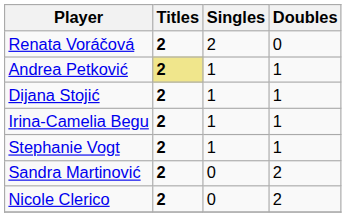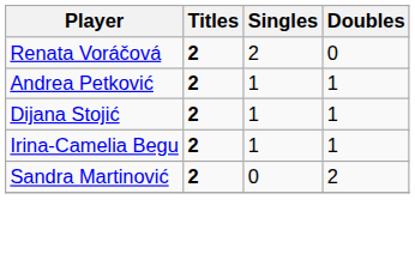Andrea Petković | Titles: khaki background -> no background
- row: Stephanie Vogt | 2 | 1 | 1
- row: Nicole Clerico | 2 | 0 | 2
